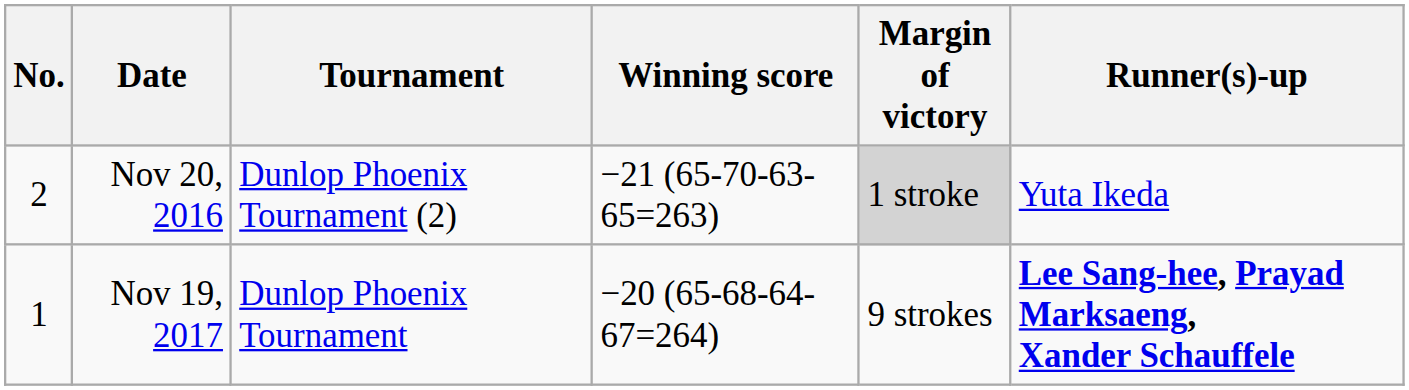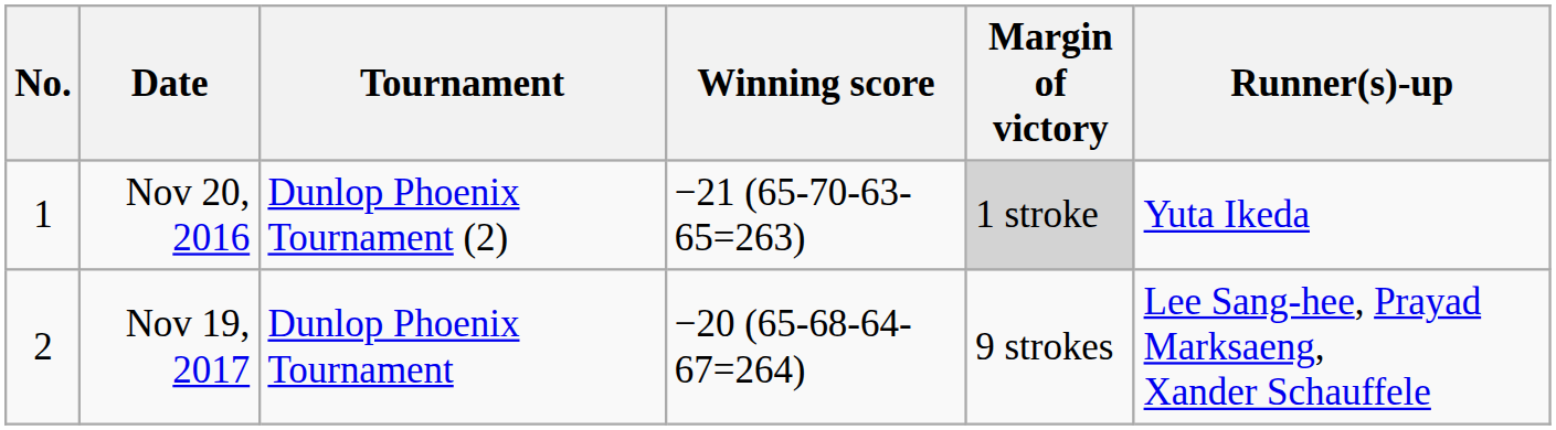Nov 20, 2016 | No.: 2 -> 1
Nov 19, 2017 | No.: 1 -> 2
Nov 19, 2017 | Runner(s)-up: bold -> normal
